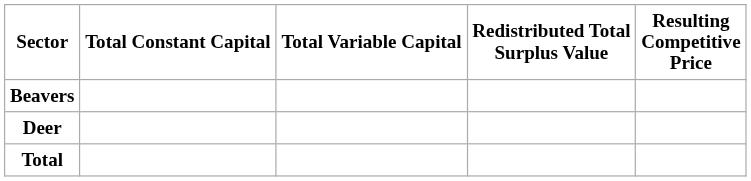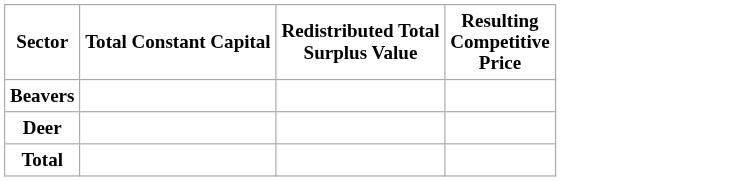- column: Total Variable Capital
